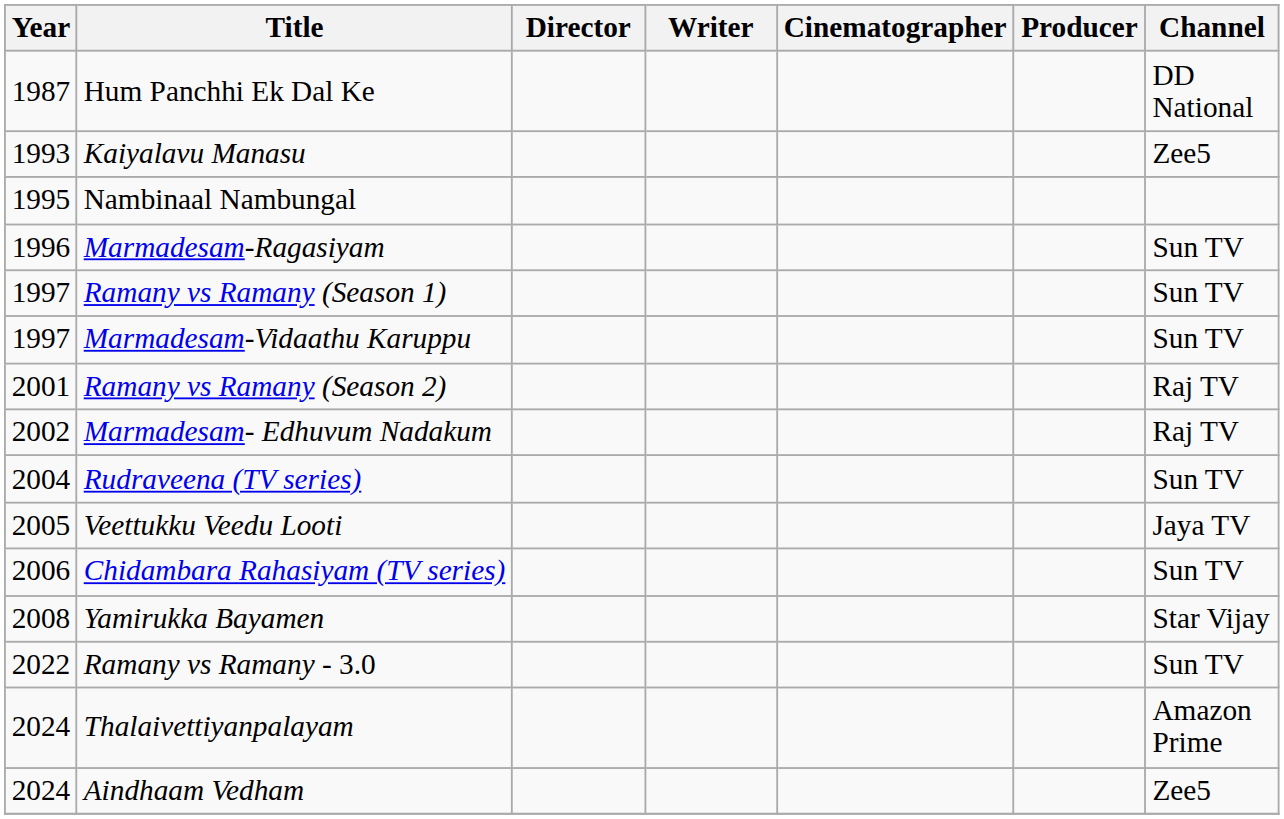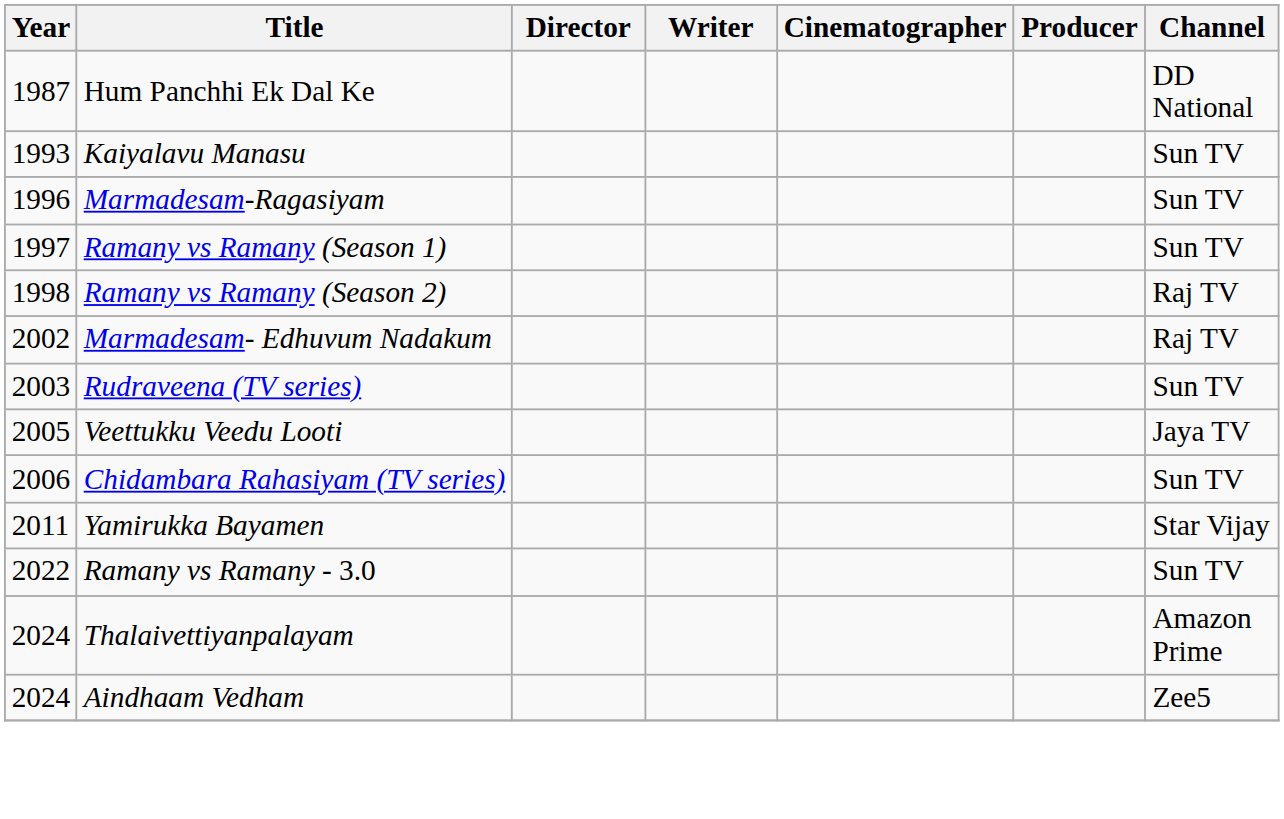Kaiyalavu Manasu | Channel: Zee5 -> Sun TV
- row: 1995 | Nambinaal Nambungal
- row: 1997 | Marmadesam-Vidaathu Karuppu | Sun TV
Ramany vs Ramany (Season 2) | Year: 2001 -> 1998
Rudraveena (TV series) | Year: 2004 -> 2003
Yamirukka Bayamen | Year: 2008 -> 2011
